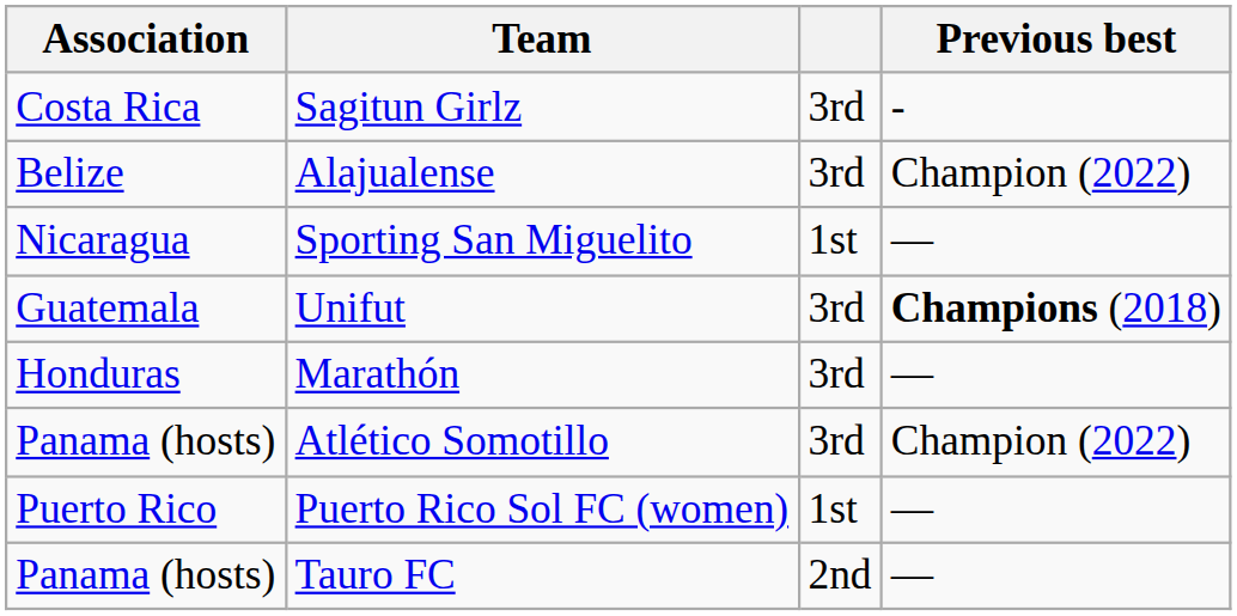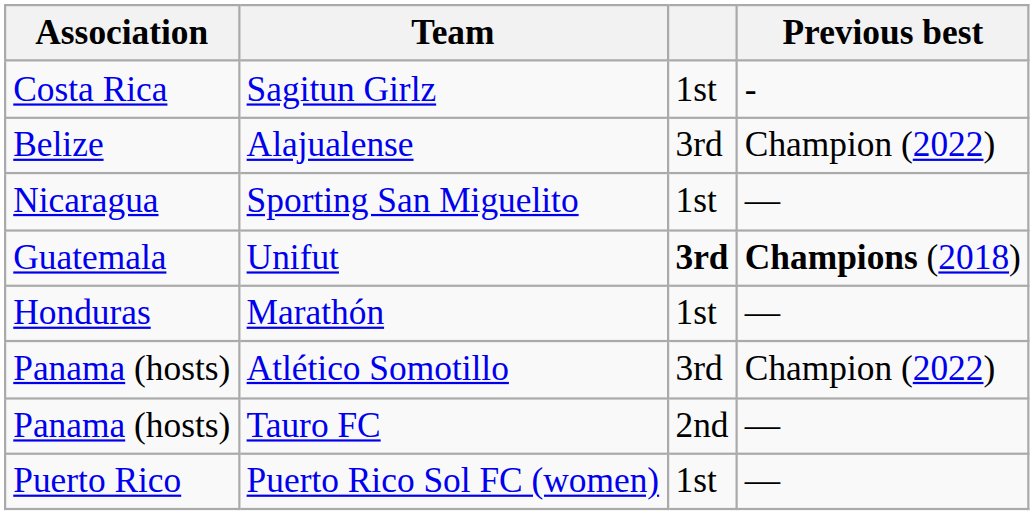Sagitun Girlz | column 3: 3rd -> 1st
Unifut | column 3: normal -> bold
Marathón | column 3: 3rd -> 1st
rows swapped: Puerto Rico Sol FC (women) <-> Tauro FC
